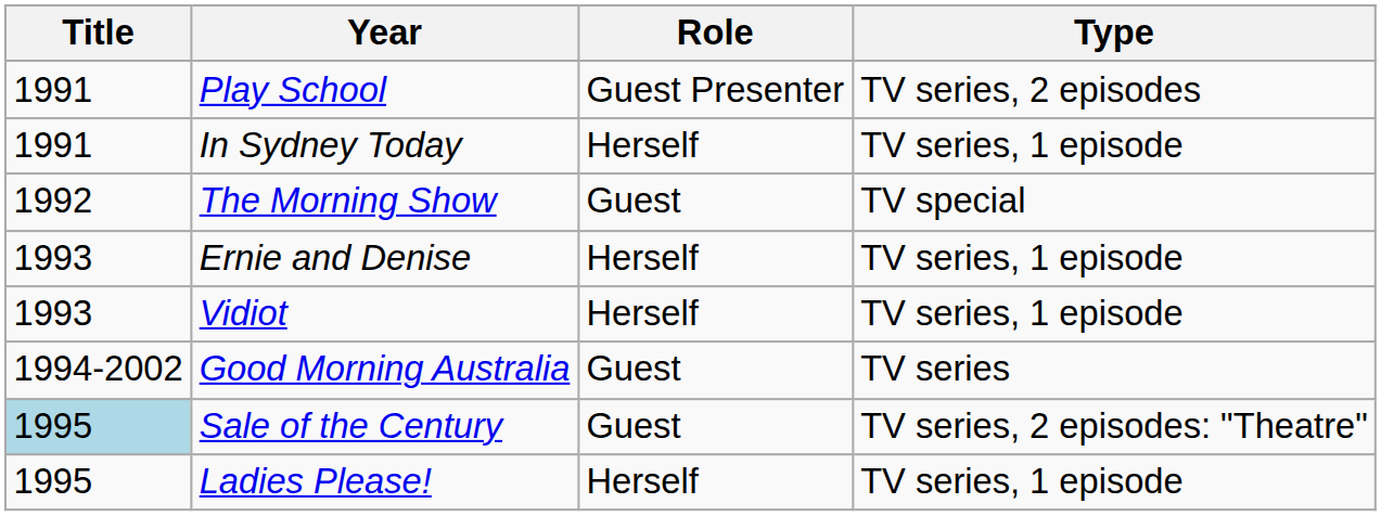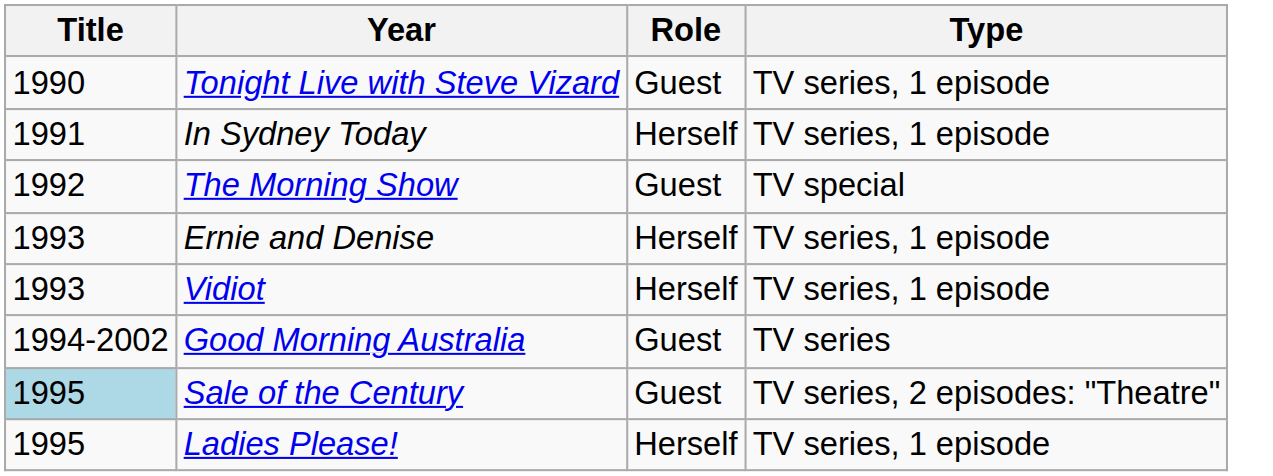+ row: 1990 | Tonight Live with Steve Vizard | Guest | TV series, 1 episode
- row: 1991 | Play School | Guest Presenter | TV series, 2 episodes
